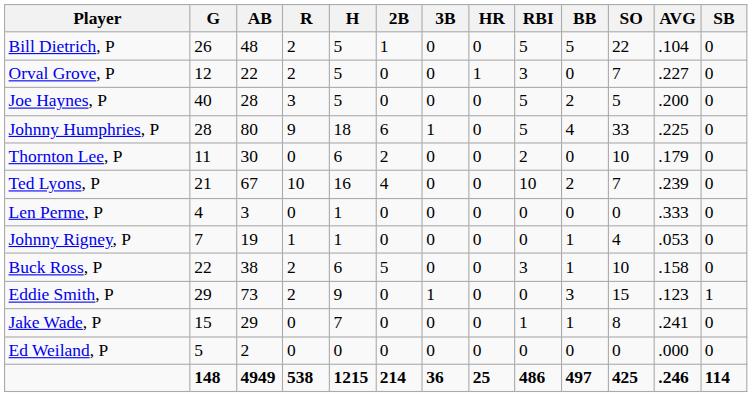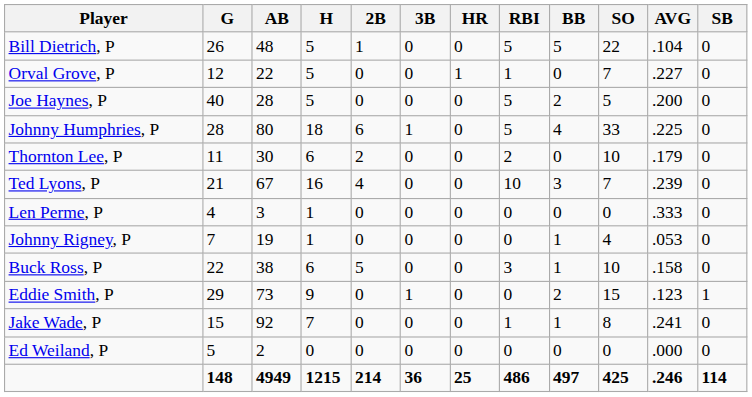- column: R | 2 | 2 | 3 | 9 | 0 | 10 | 0 | 1 | 2 | 2 | 0 | 0 | 538
Orval Grove, P | RBI: 3 -> 1
Ted Lyons, P | BB: 2 -> 3
Eddie Smith, P | BB: 3 -> 2
Jake Wade, P | AB: 29 -> 92
